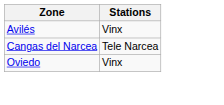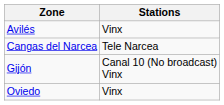+ row: Gijón | Canal 10 (No broadcast) Vinx
